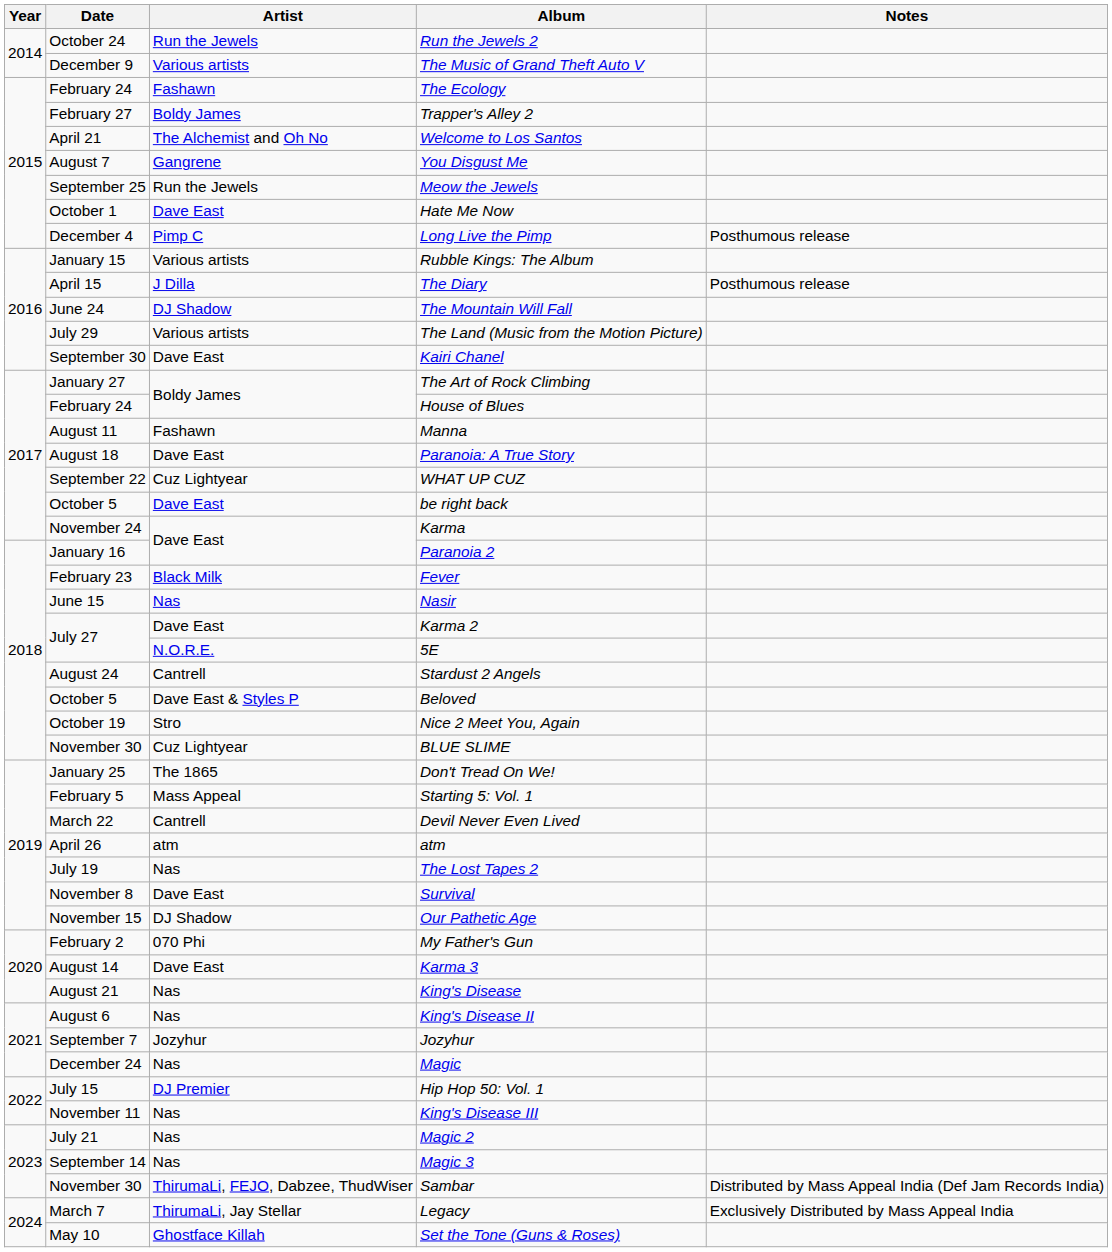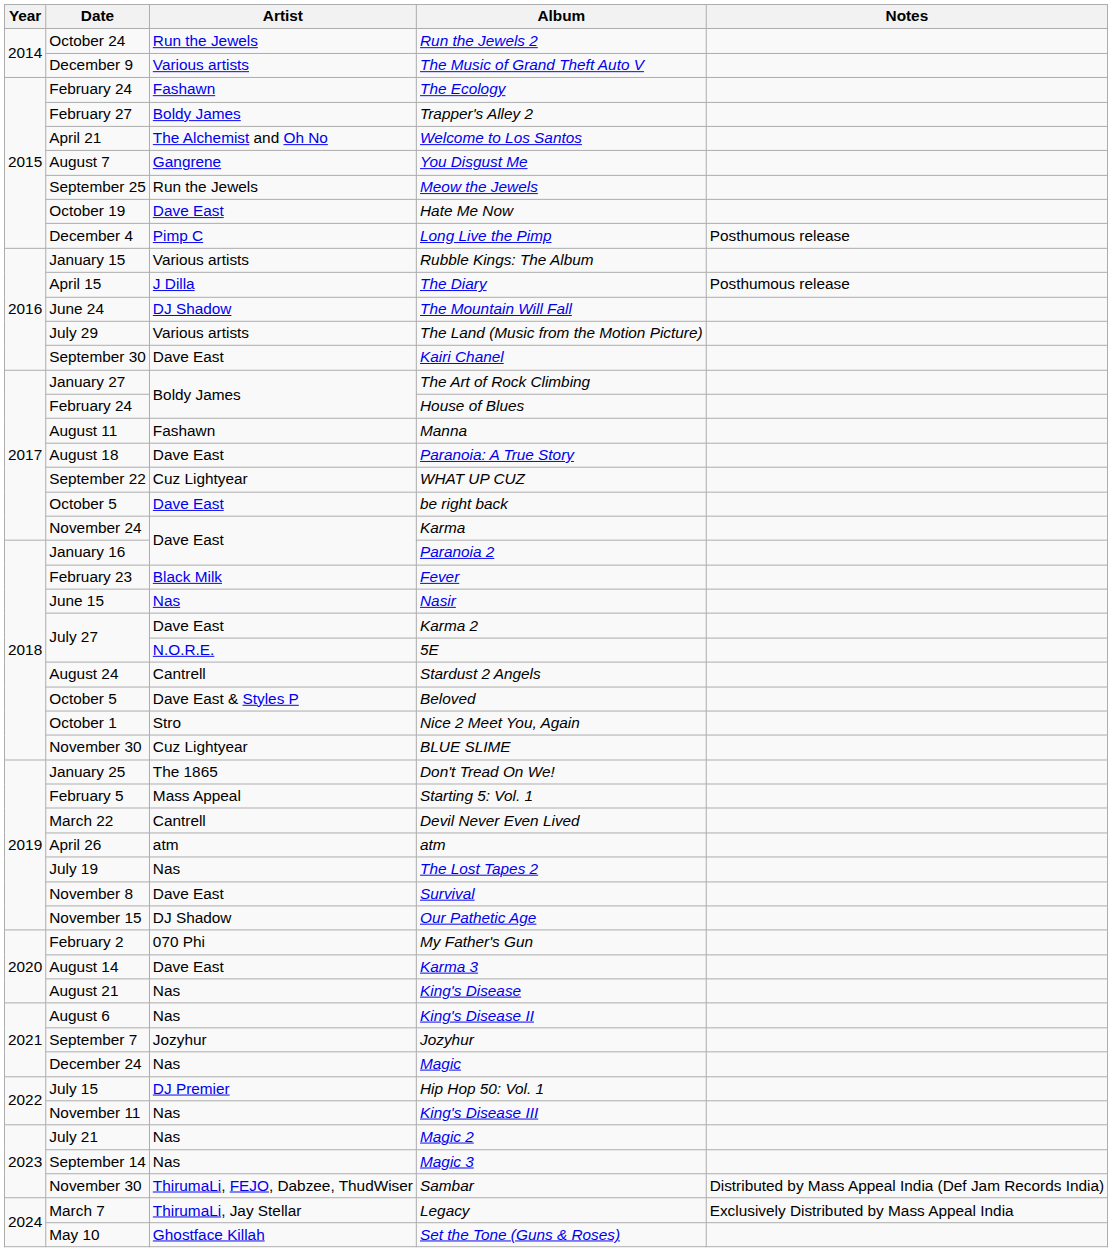Hate Me Now | Date: October 1 -> October 19
Nice 2 Meet You, Again | Date: October 19 -> October 1
